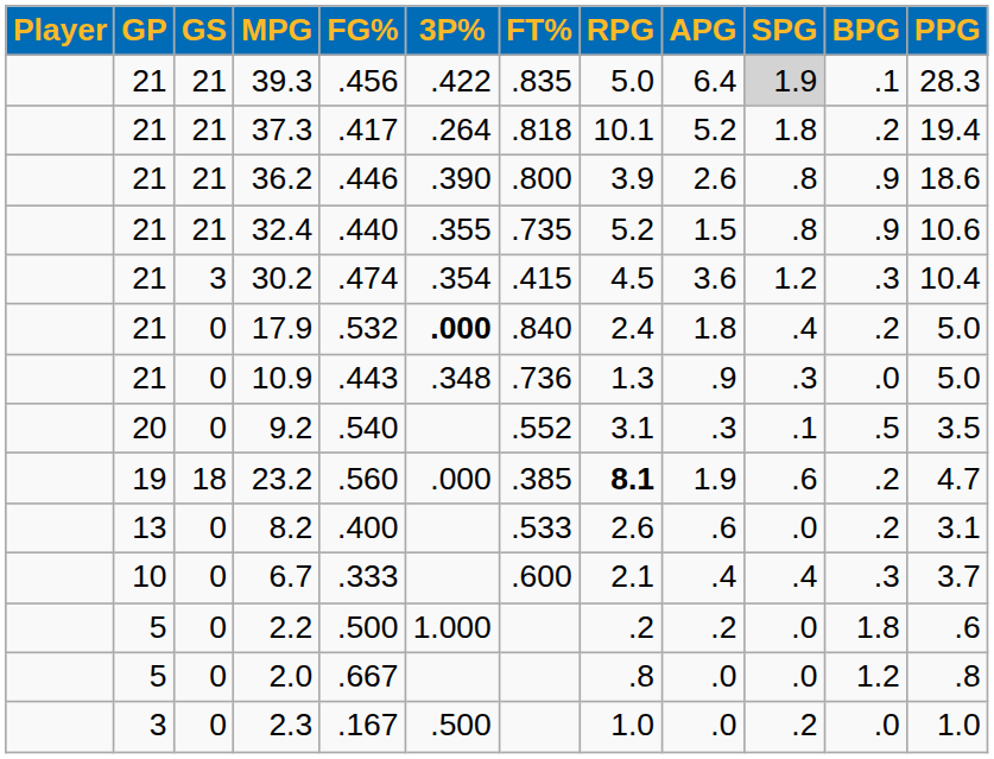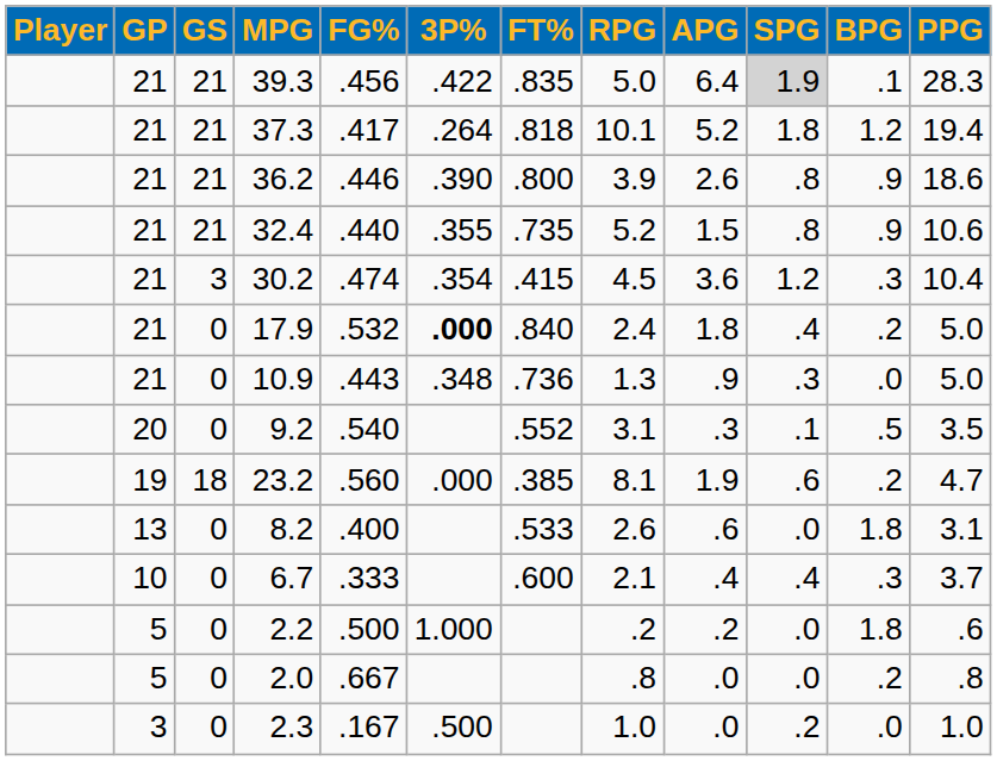37.3 | BPG: .2 -> 1.2
23.2 | RPG: bold -> normal
8.2 | BPG: .2 -> 1.8
2.0 | BPG: 1.2 -> .2
